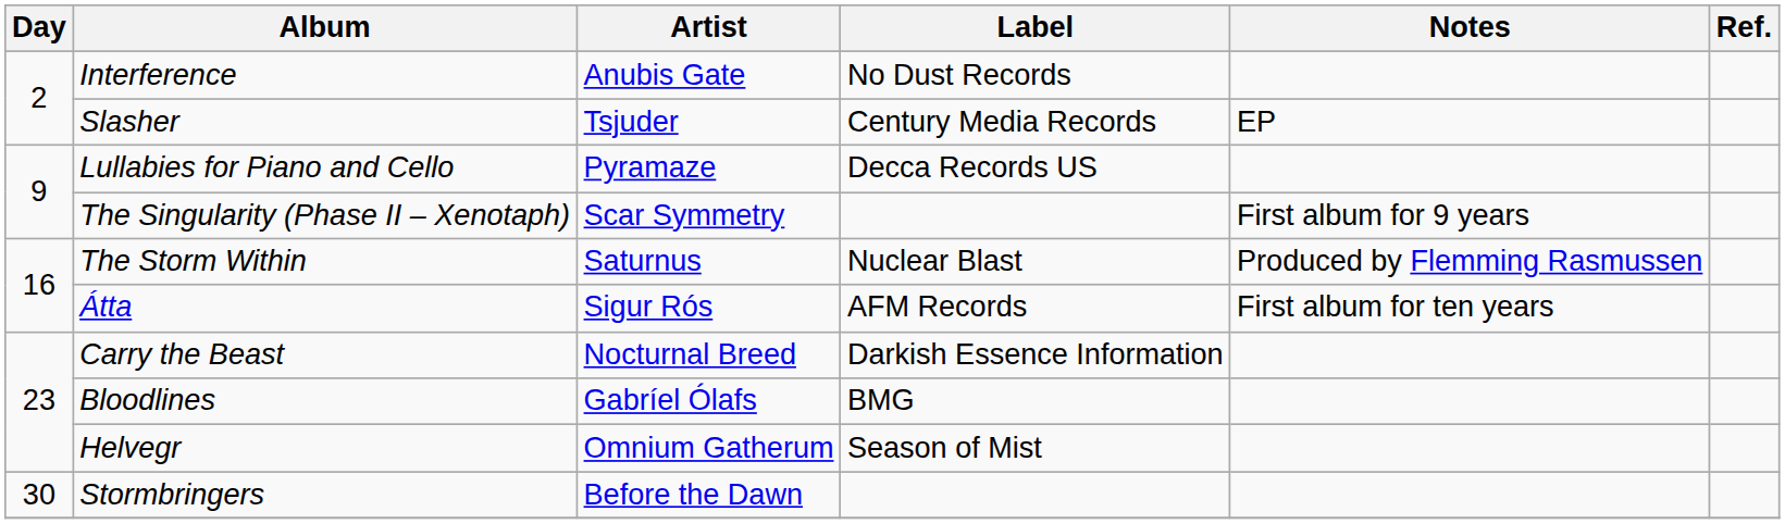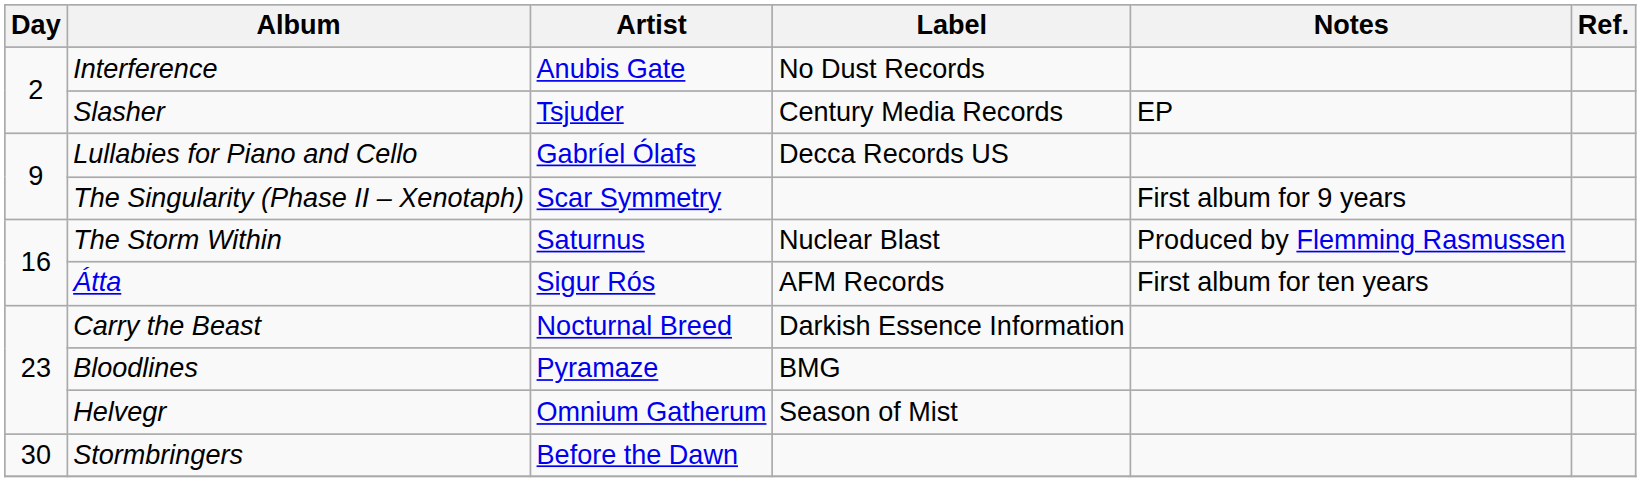Lullabies for Piano and Cello | Artist: Pyramaze -> Gabríel Ólafs
Bloodlines | Artist: Gabríel Ólafs -> Pyramaze
